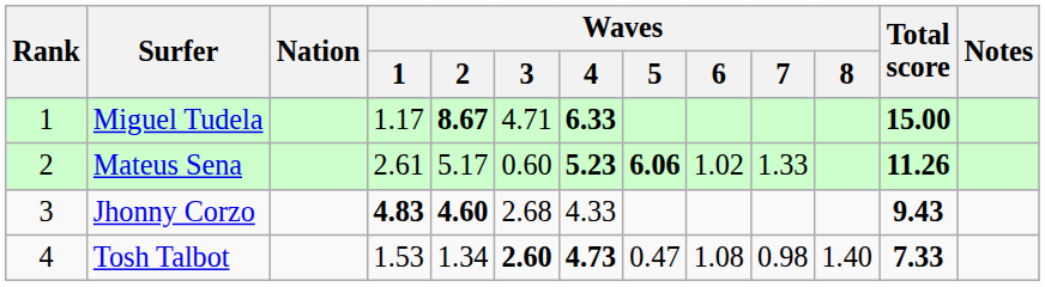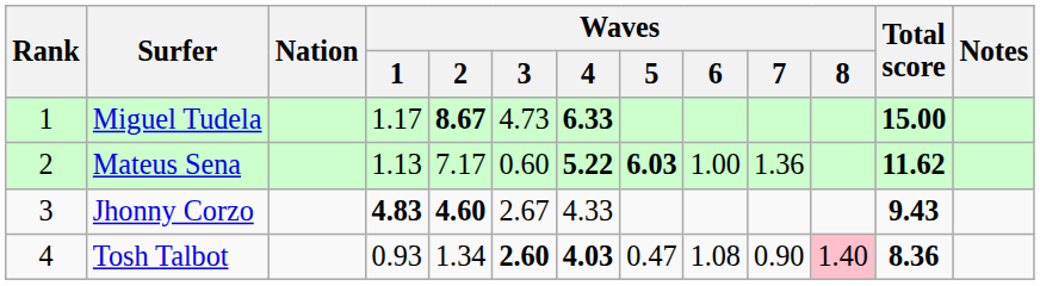Miguel Tudela | Waves / 3: 4.71 -> 4.73
Mateus Sena | Waves / 1: 2.61 -> 1.13
Mateus Sena | Waves / 2: 5.17 -> 7.17
Mateus Sena | Waves / 4: 5.23 -> 5.22
Mateus Sena | Waves / 5: 6.06 -> 6.03
Mateus Sena | Waves / 6: 1.02 -> 1.00
Mateus Sena | Waves / 7: 1.33 -> 1.36
Mateus Sena | Total score: 11.26 -> 11.62
Jhonny Corzo | Waves / 3: 2.68 -> 2.67
Tosh Talbot | Waves / 1: 1.53 -> 0.93
Tosh Talbot | Waves / 4: 4.73 -> 4.03
Tosh Talbot | Waves / 7: 0.98 -> 0.90
Tosh Talbot | Waves / 8: no background -> pink background
Tosh Talbot | Total score: 7.33 -> 8.36
